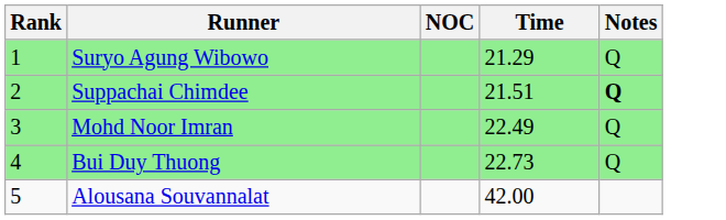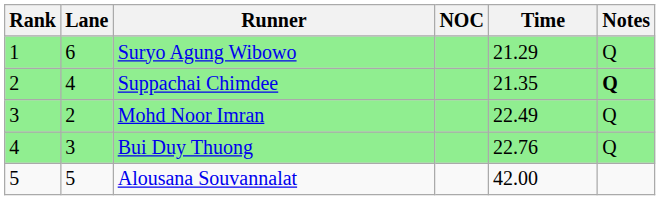+ column: Lane | 6 | 4 | 2 | 3 | 5
Suppachai Chimdee | Time: 21.51 -> 21.35
Bui Duy Thuong | Time: 22.73 -> 22.76
